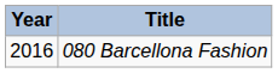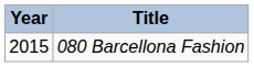080 Barcellona Fashion | Year: 2016 -> 2015
